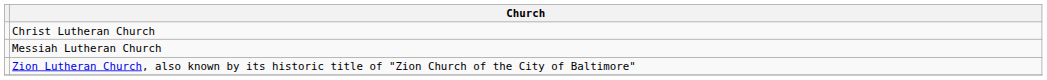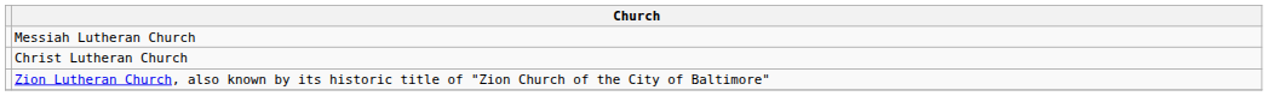rows swapped: Christ Lutheran Church <-> Messiah Lutheran Church
